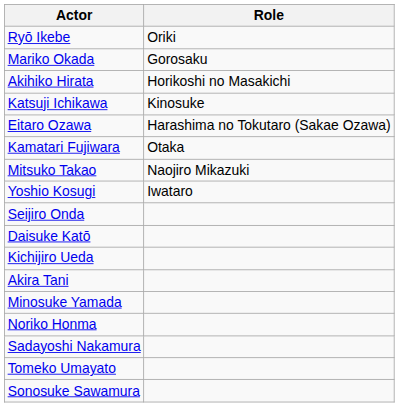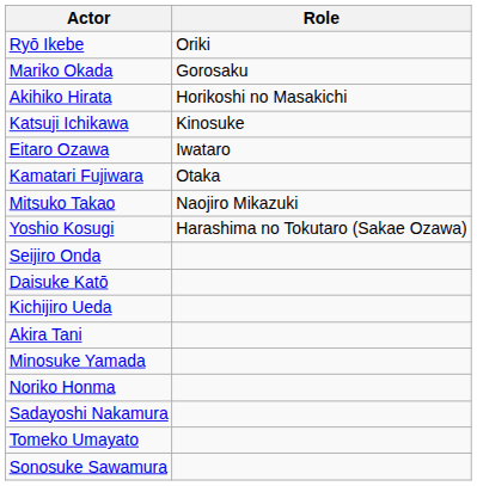Eitaro Ozawa | Role: Harashima no Tokutaro (Sakae Ozawa) -> Iwataro
Yoshio Kosugi | Role: Iwataro -> Harashima no Tokutaro (Sakae Ozawa)
